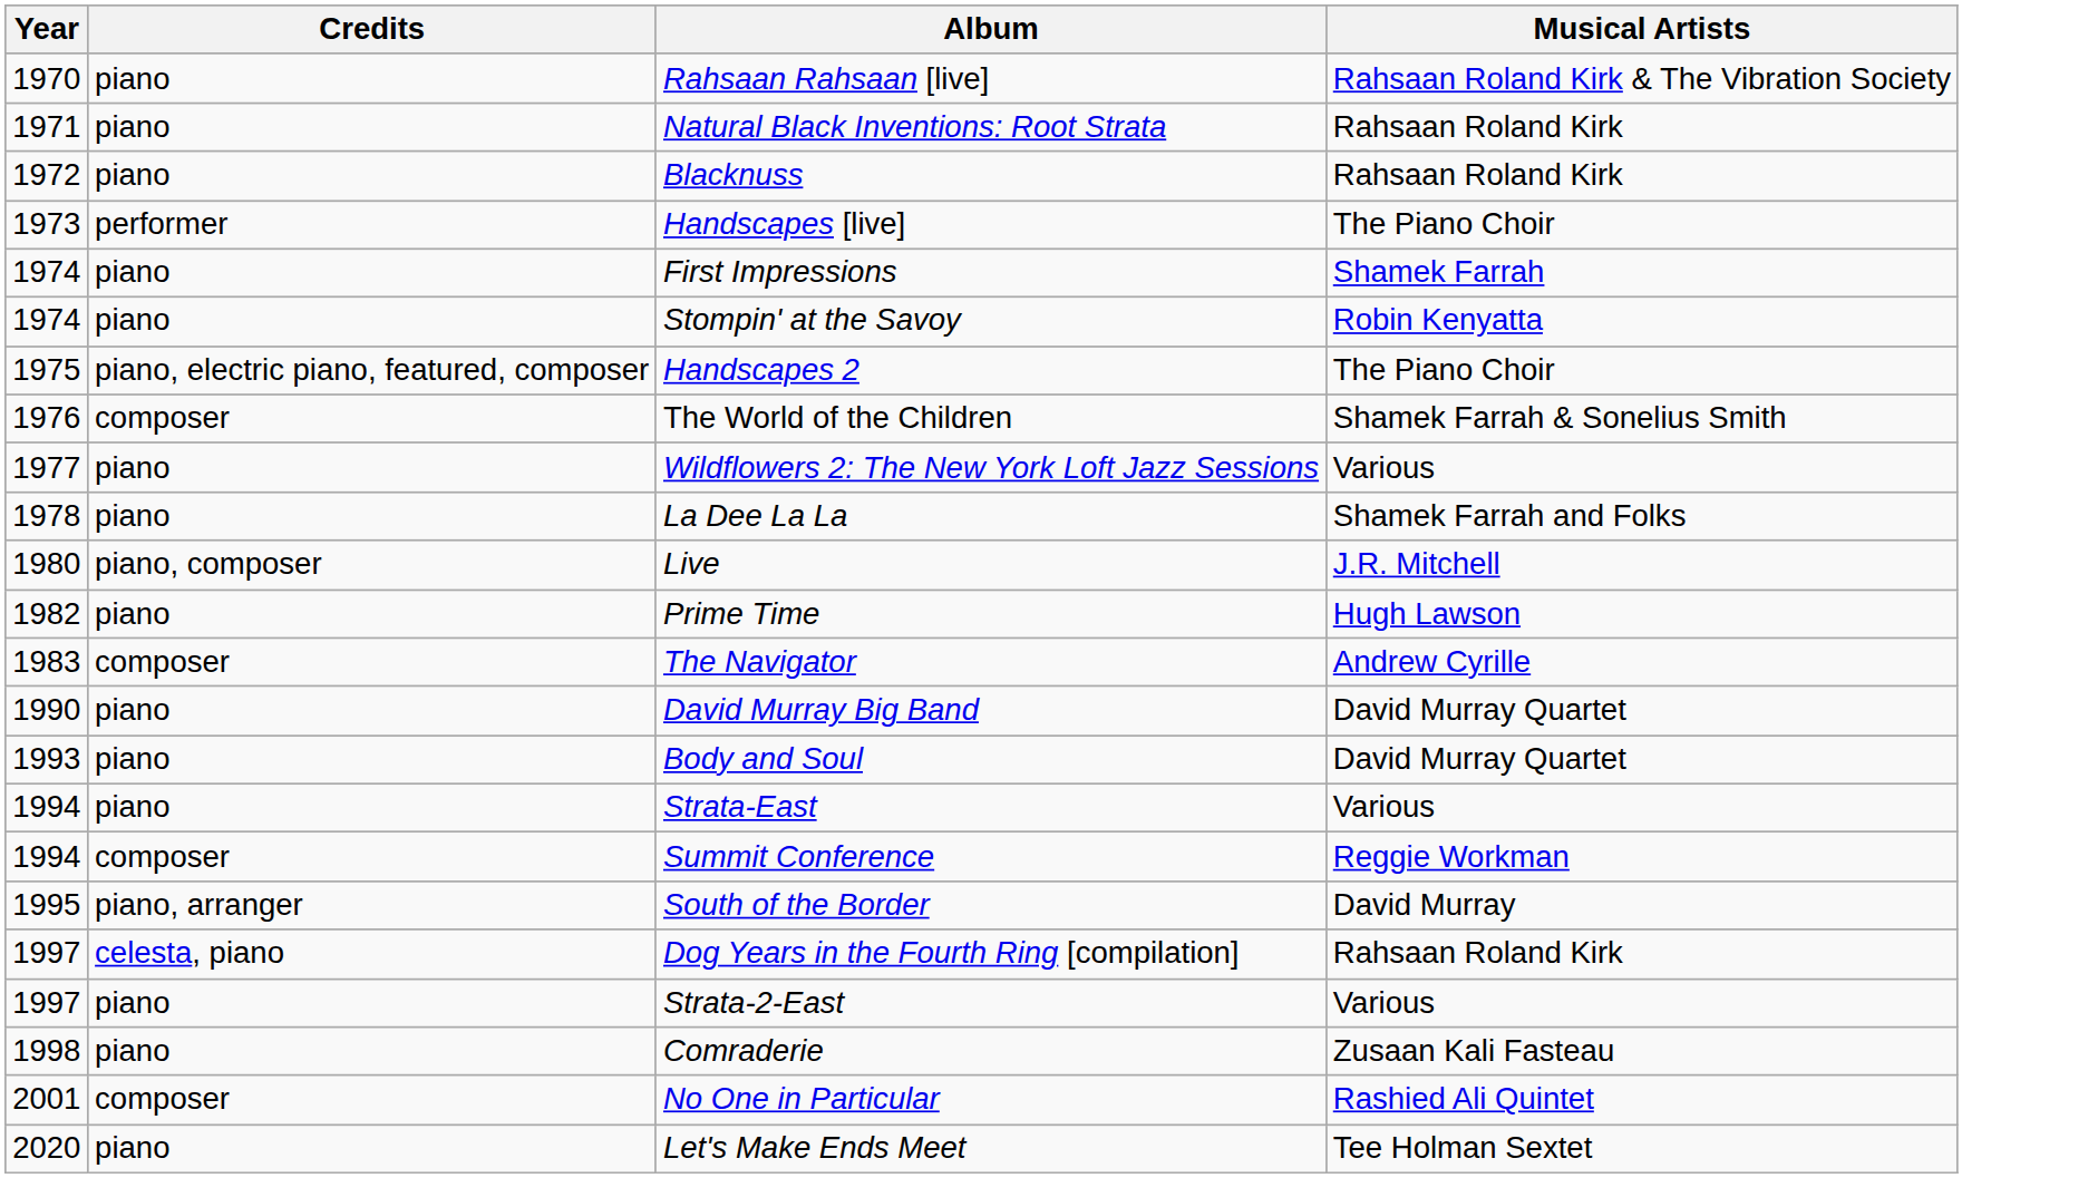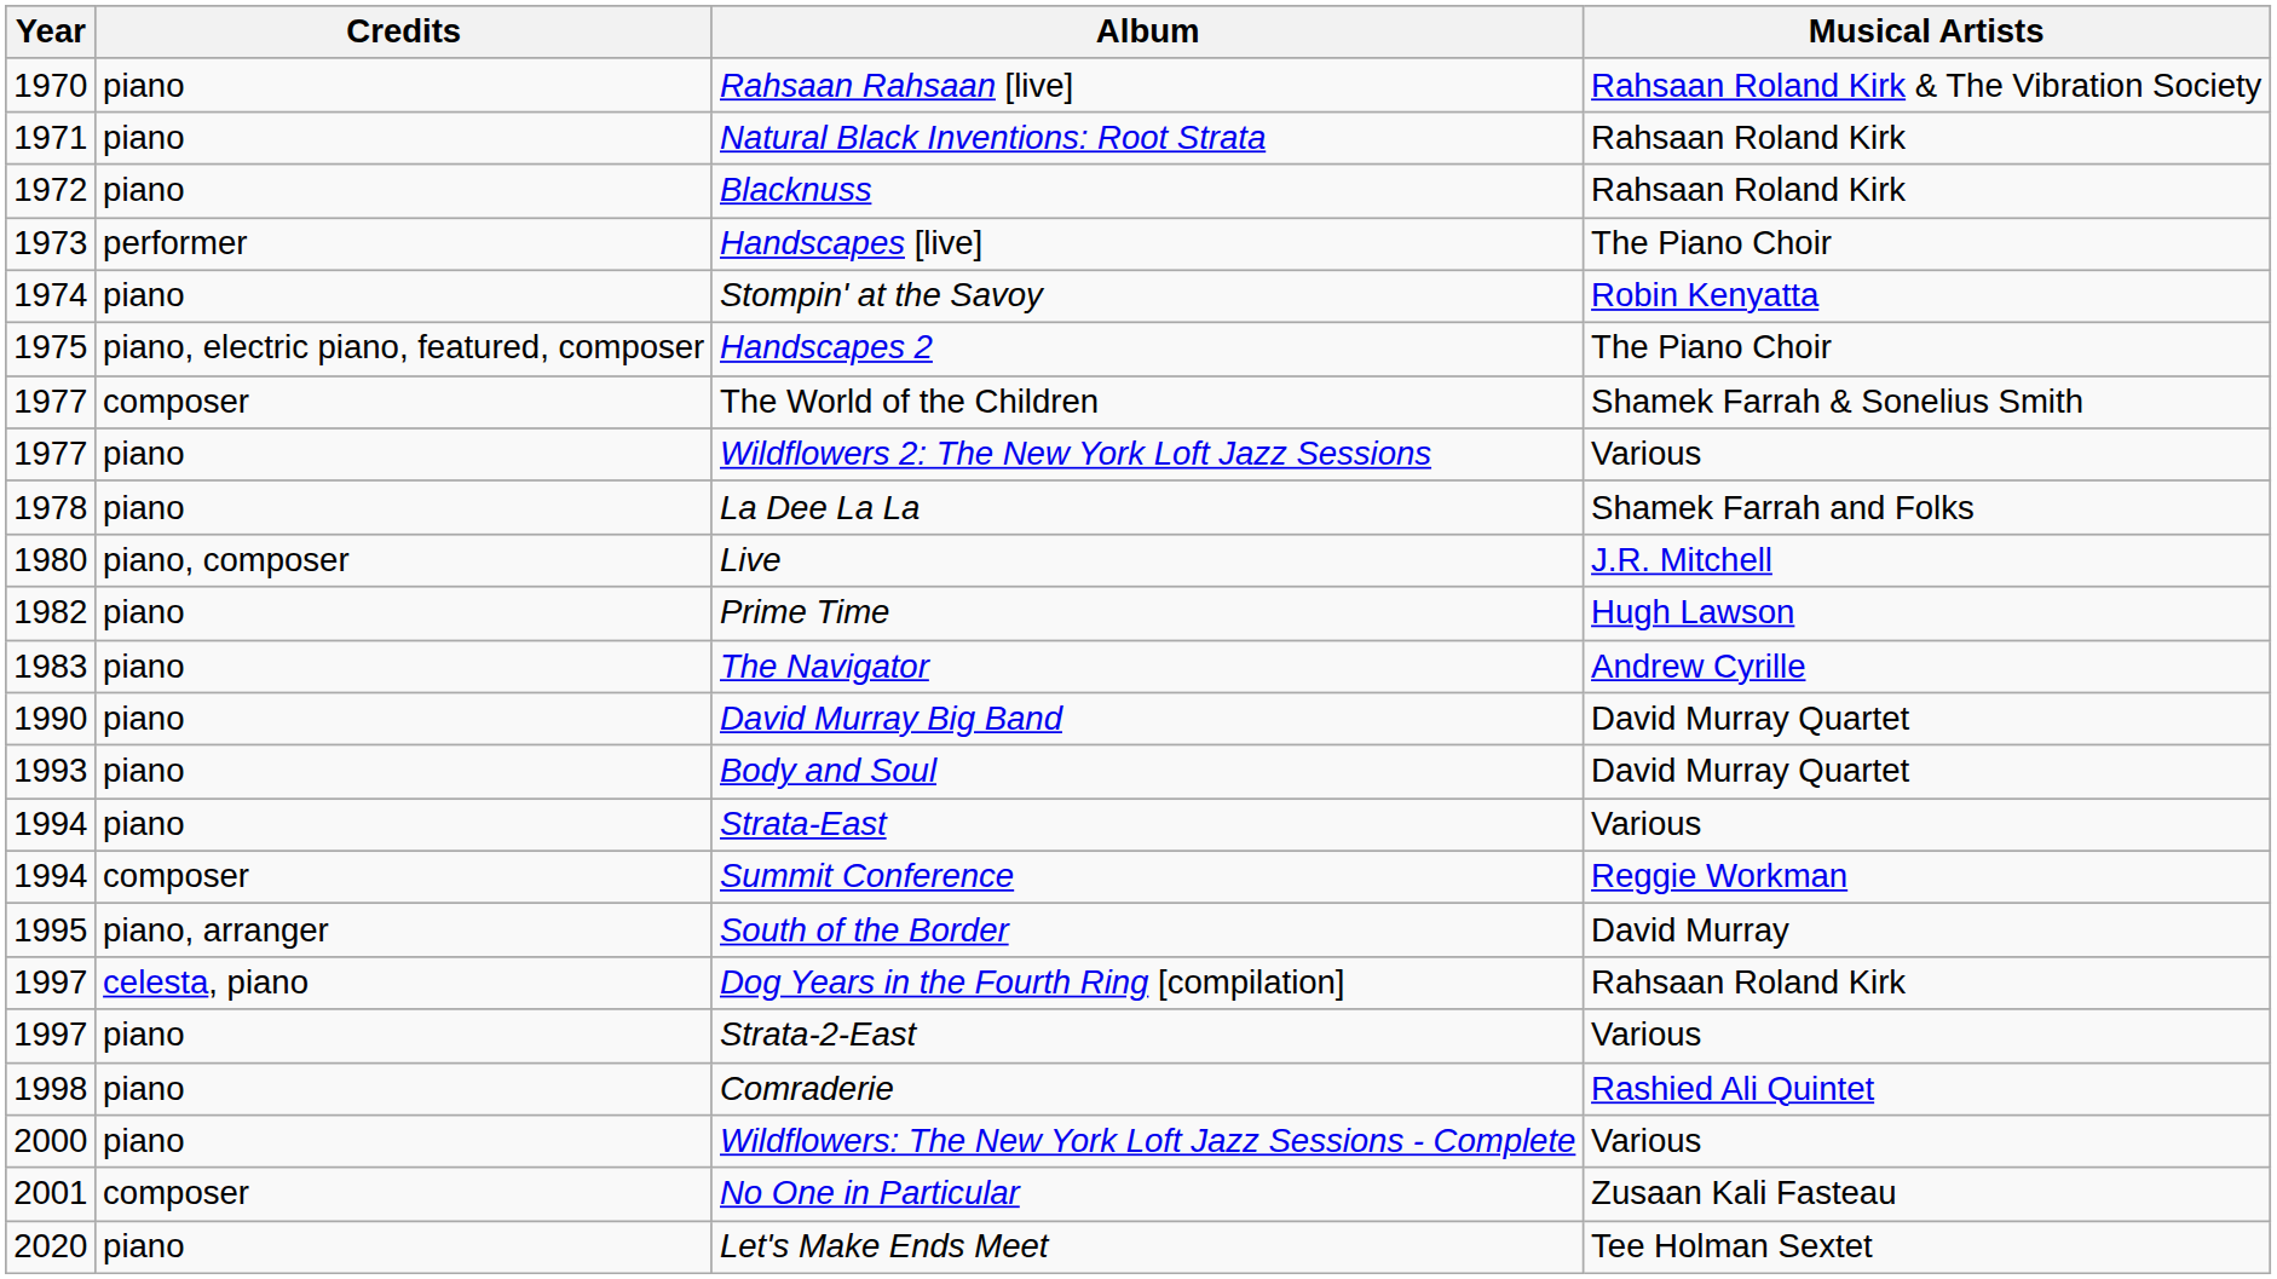- row: 1974 | piano | First Impressions | Shamek Farrah
The World of the Children | Year: 1976 -> 1977
The Navigator | Credits: composer -> piano
Comraderie | Musical Artists: Zusaan Kali Fasteau -> Rashied Ali Quintet
+ row: 2000 | piano | Wildflowers: The New York Loft Jazz Sessions - Complete | Various
No One in Particular | Musical Artists: Rashied Ali Quintet -> Zusaan Kali Fasteau
